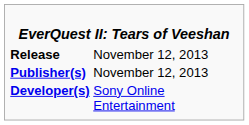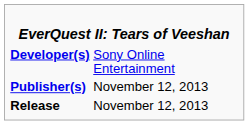rows swapped: Developer(s) <-> Release
